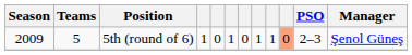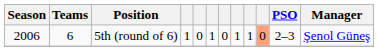5th (round of 6) | Season: 2009 -> 2006
5th (round of 6) | Teams: 5 -> 6
